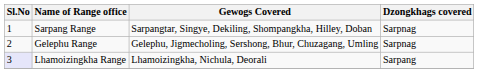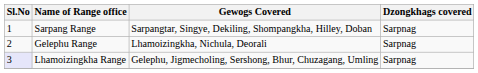Gelephu Range | Gewogs Covered: Gelephu, Jigmecholing, Sershong, Bhur, Chuzagang, Umling -> Lhamoizingkha, Nichula, Deorali
Lhamoizingkha Range | Gewogs Covered: Lhamoizingkha, Nichula, Deorali -> Gelephu, Jigmecholing, Sershong, Bhur, Chuzagang, Umling
Lhamoizingkha Range | Dzongkhags covered: Sarpang -> Sarpnag
